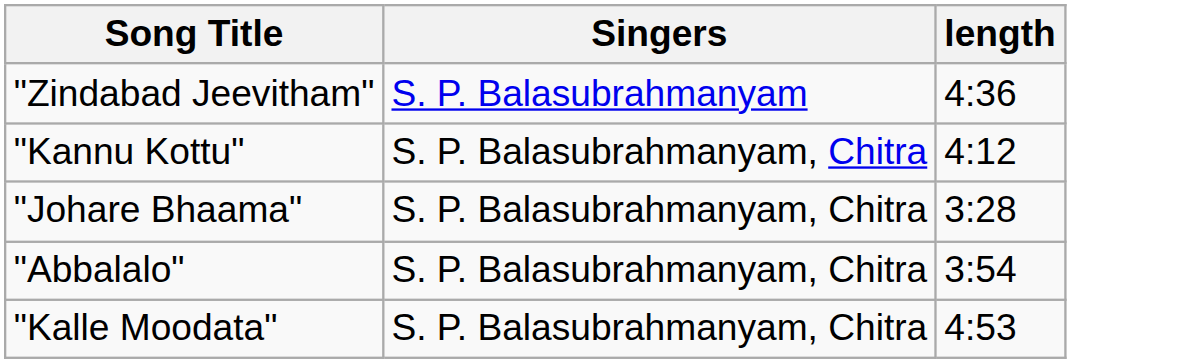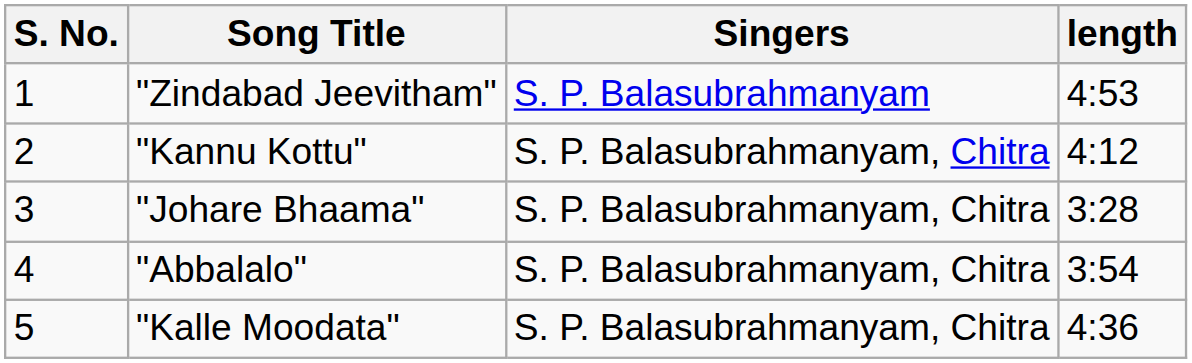+ column: S. No. | 1 | 2 | 3 | 4 | 5
"Zindabad Jeevitham" | length: 4:36 -> 4:53
"Kalle Moodata" | length: 4:53 -> 4:36
